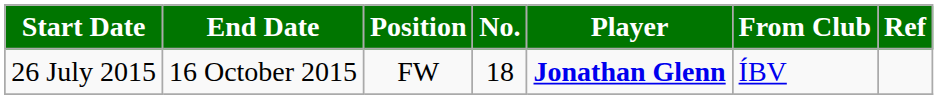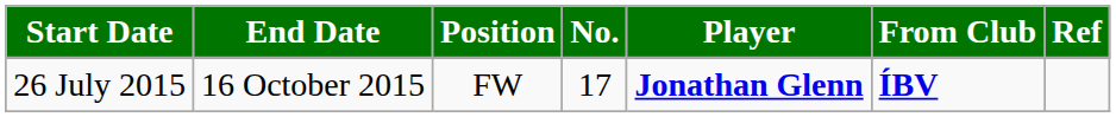26 July 2015 | No.: 18 -> 17
26 July 2015 | From Club: normal -> bold
